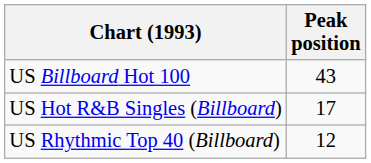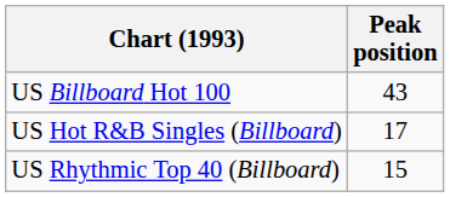US Rhythmic Top 40 (Billboard) | Peak position: 12 -> 15
